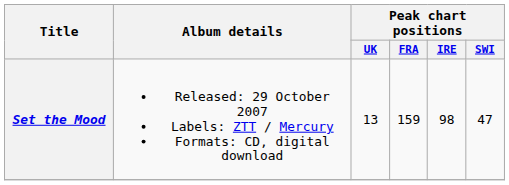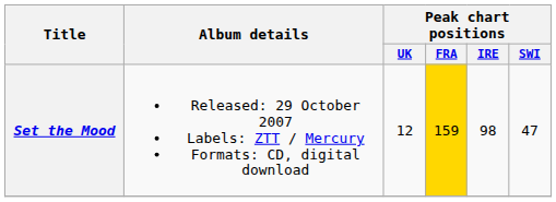Set the Mood | Peak chart positions / UK: 13 -> 12
Set the Mood | Peak chart positions / FRA: no background -> gold background
